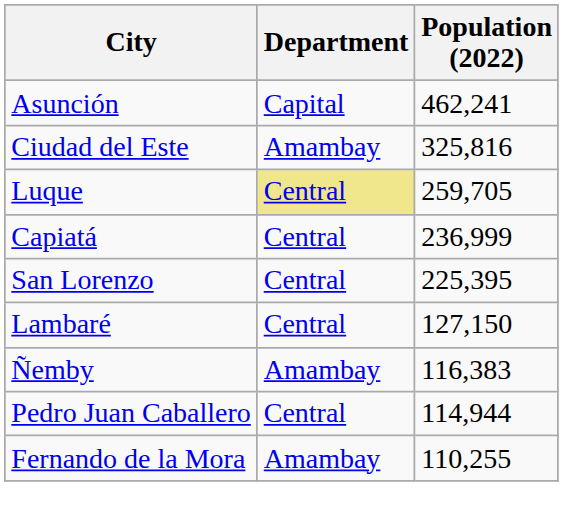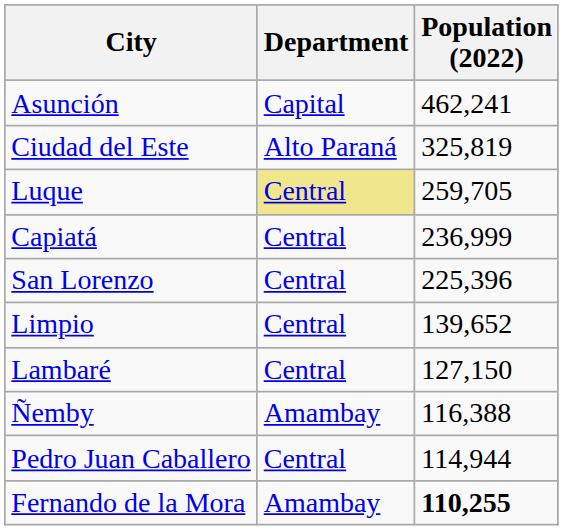Ciudad del Este | Department: Amambay -> Alto Paraná
Ciudad del Este | Population (2022): 325,816 -> 325,819
San Lorenzo | Population (2022): 225,395 -> 225,396
+ row: Limpio | Central | 139,652
Ñemby | Population (2022): 116,383 -> 116,388
Fernando de la Mora | Population (2022): normal -> bold
